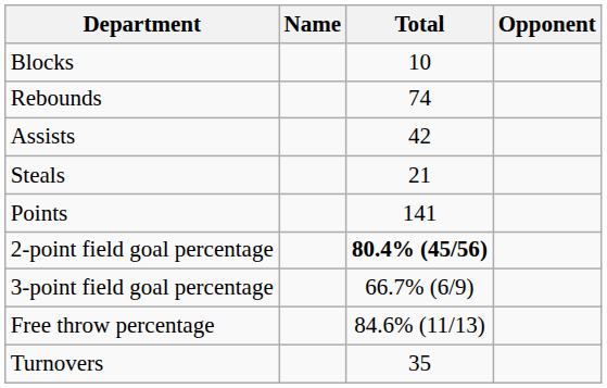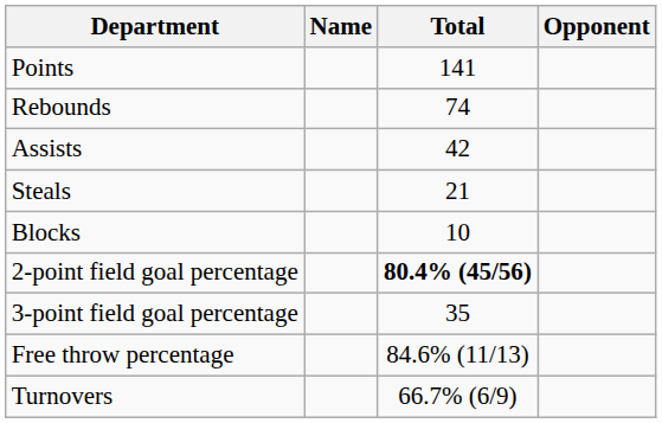rows swapped: Points <-> Blocks
3-point field goal percentage | Total: 66.7% (6/9) -> 35
Turnovers | Total: 35 -> 66.7% (6/9)
